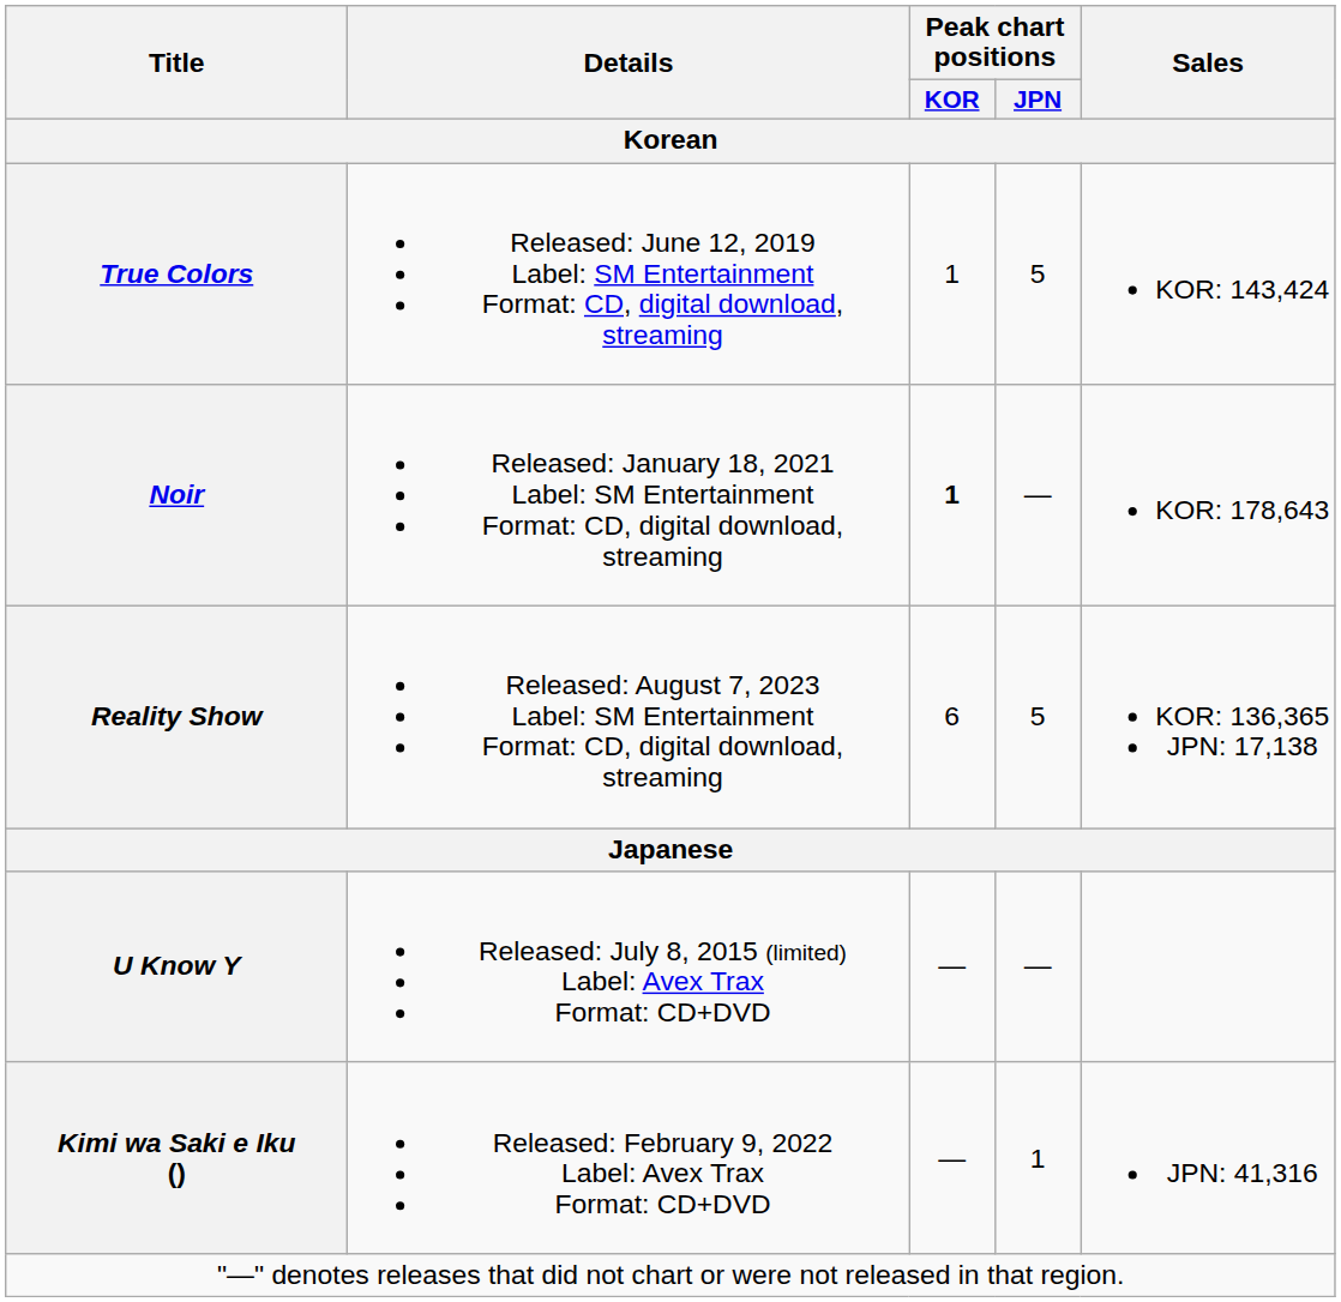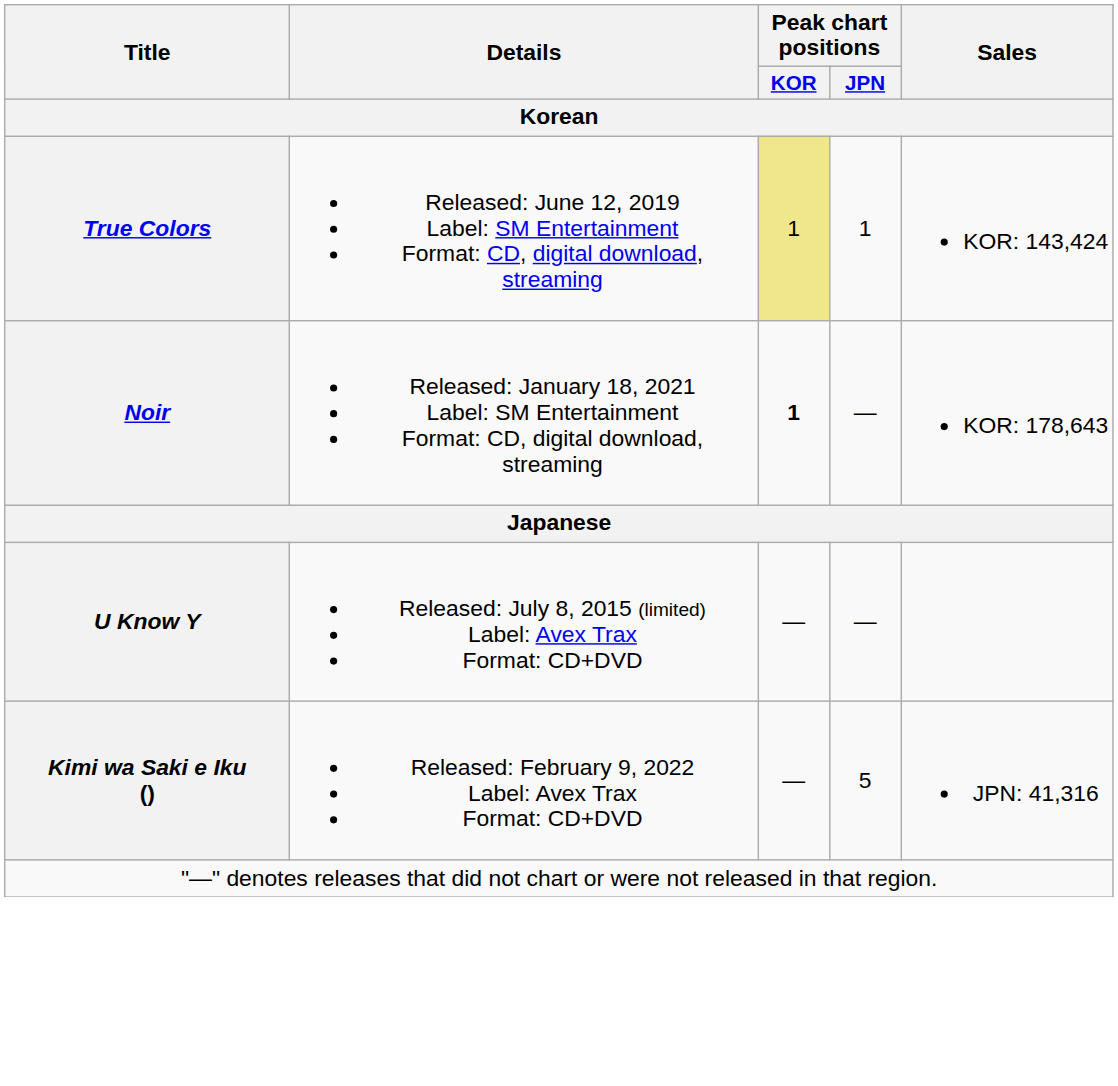True Colors | Peak chart positions / KOR: no background -> khaki background
True Colors | Peak chart positions / JPN: 5 -> 1
- row: Reality Show | Released: August 7, 2023 Label: SM Entertainment Format: CD, digital download, streaming | 6 | 5 | KOR: 136,365 JPN: 17,138
Kimi wa Saki e Iku () | Peak chart positions / JPN: 1 -> 5
